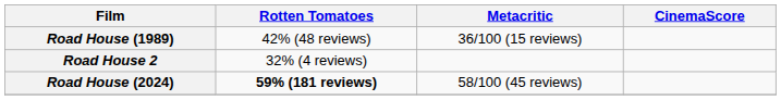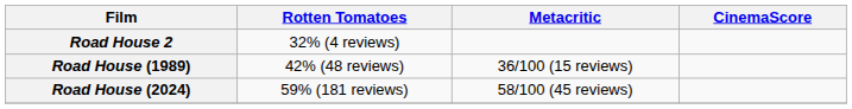rows swapped: Road House (1989) <-> Road House 2
Road House (2024) | Rotten Tomatoes: bold -> normal
